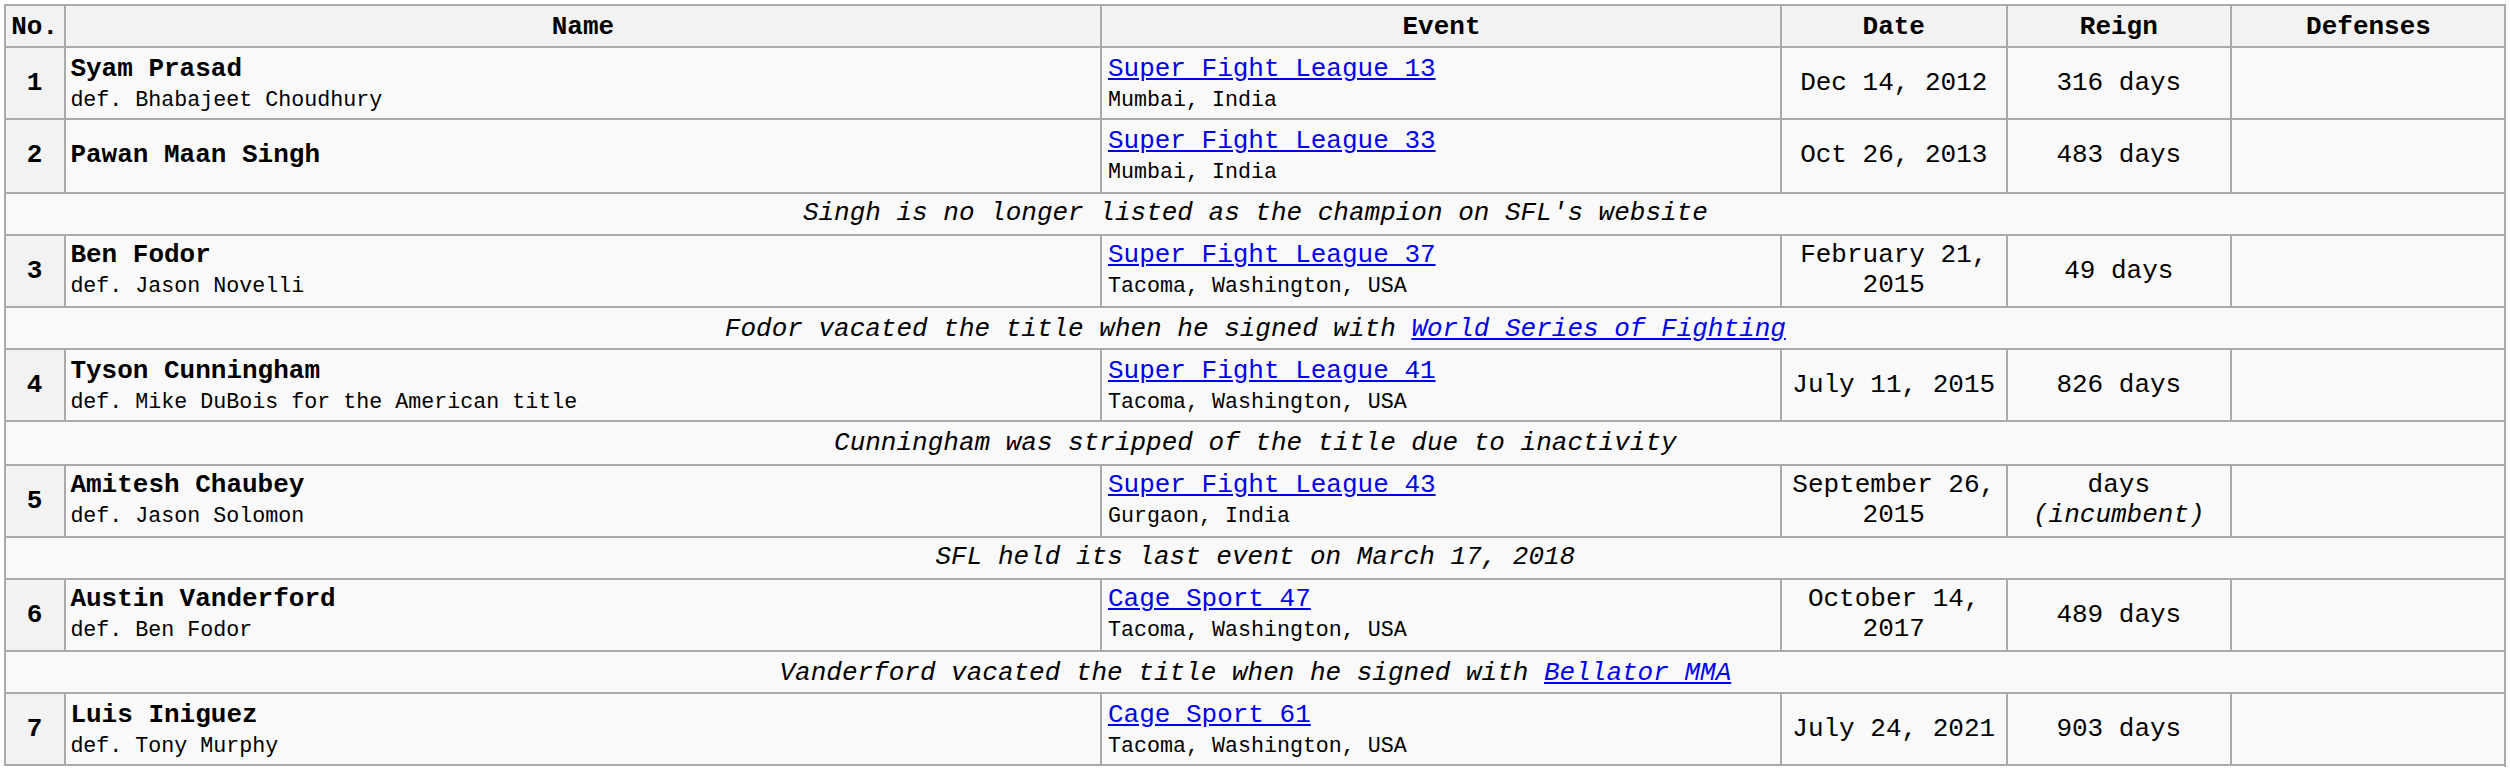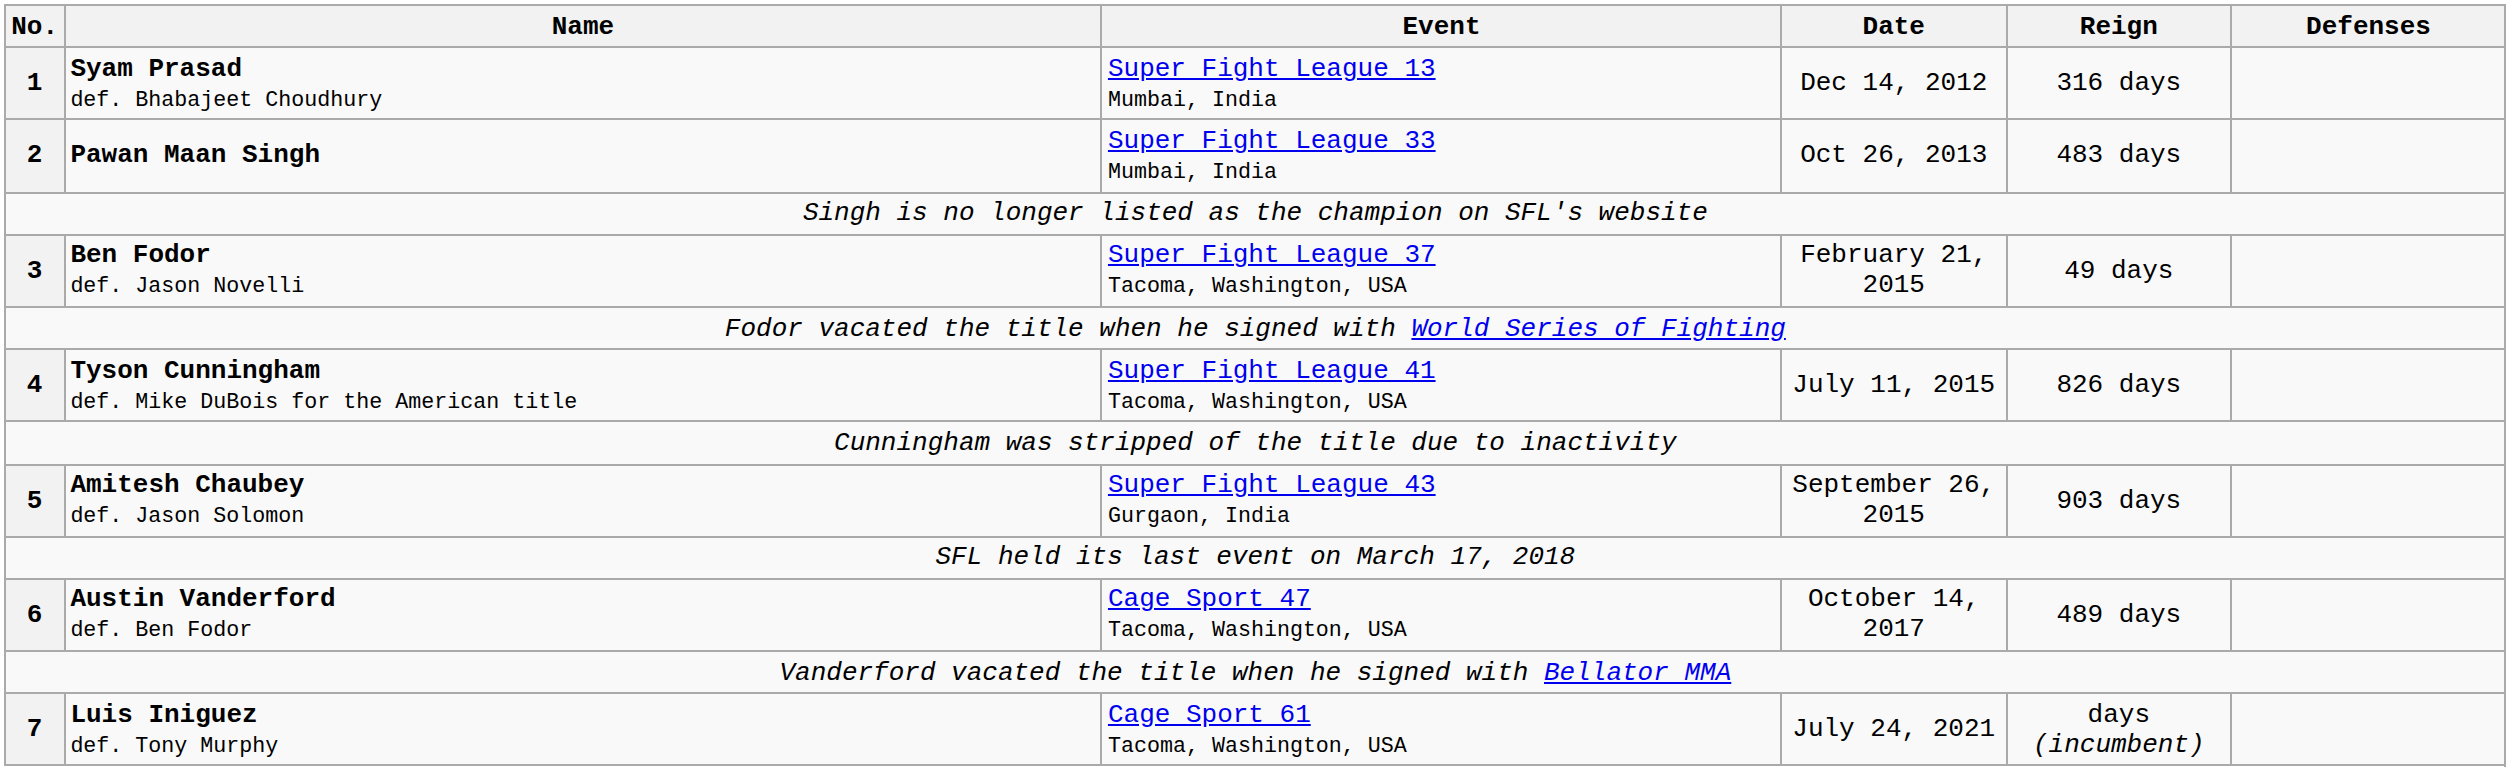Amitesh Chaubey def. Jason Solomon | Reign: days (incumbent) -> 903 days
Luis Iniguez def. Tony Murphy | Reign: 903 days -> days (incumbent)
